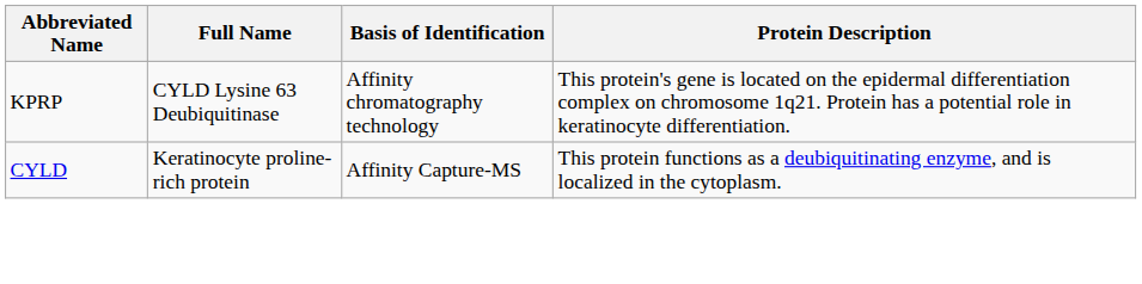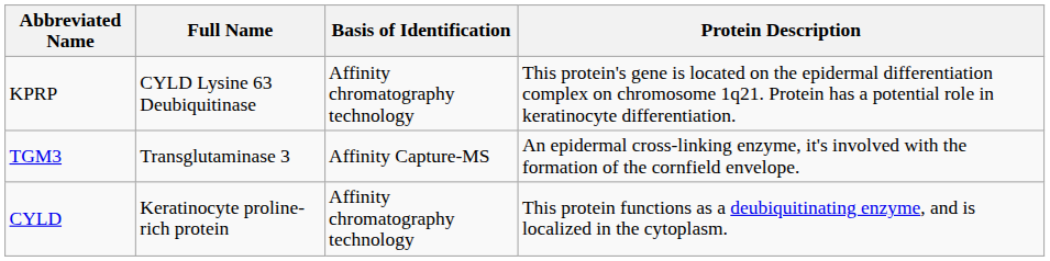+ row: TGM3 | Transglutaminase 3 | Affinity Capture-MS | An epidermal cross-linking enzyme, it's involved with the formation of the cornfield envelope.
CYLD | Basis of Identification: Affinity Capture-MS -> Affinity chromatography technology
